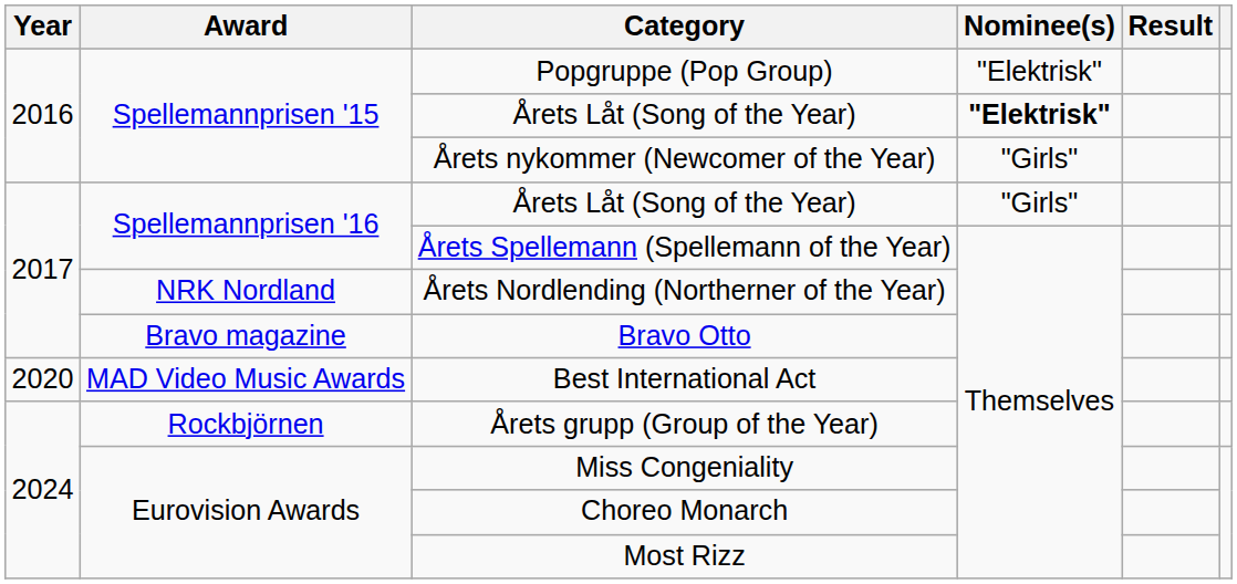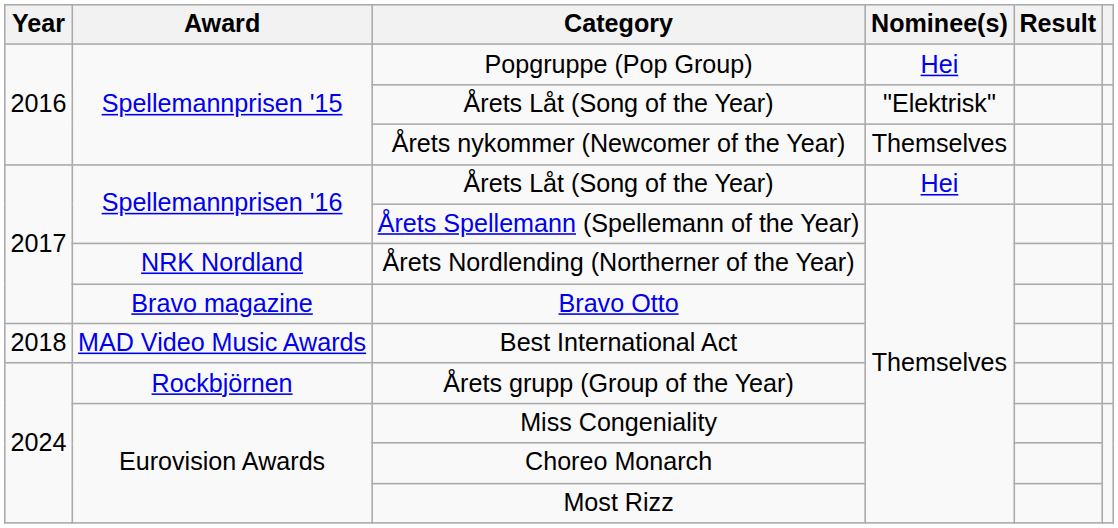Popgruppe (Pop Group) | Nominee(s): "Elektrisk" -> Hei
Spellemannprisen '15 / Årets Låt (Song of the Year) | Nominee(s): bold -> normal
Årets nykommer (Newcomer of the Year) | Nominee(s): "Girls" -> Themselves
Spellemannprisen '16 / Årets Låt (Song of the Year) | Nominee(s): "Girls" -> Hei
Best International Act | Year: 2020 -> 2018
